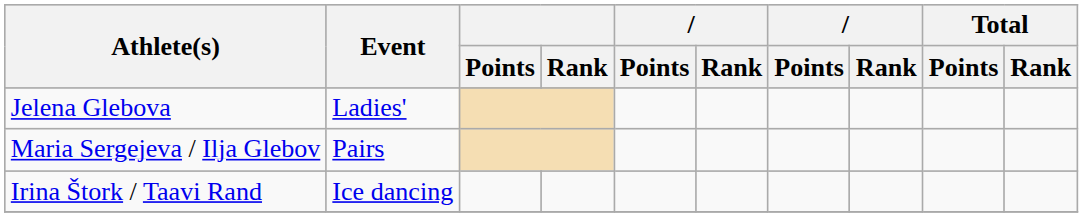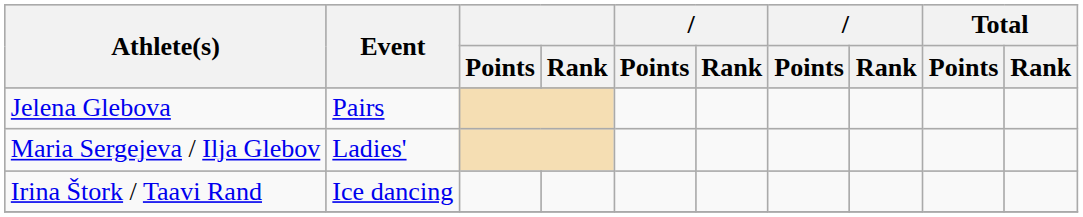Jelena Glebova | Event: Ladies' -> Pairs
Maria Sergejeva / Ilja Glebov | Event: Pairs -> Ladies'
